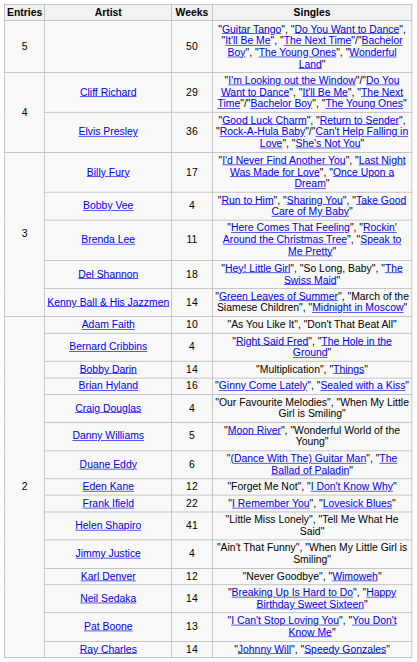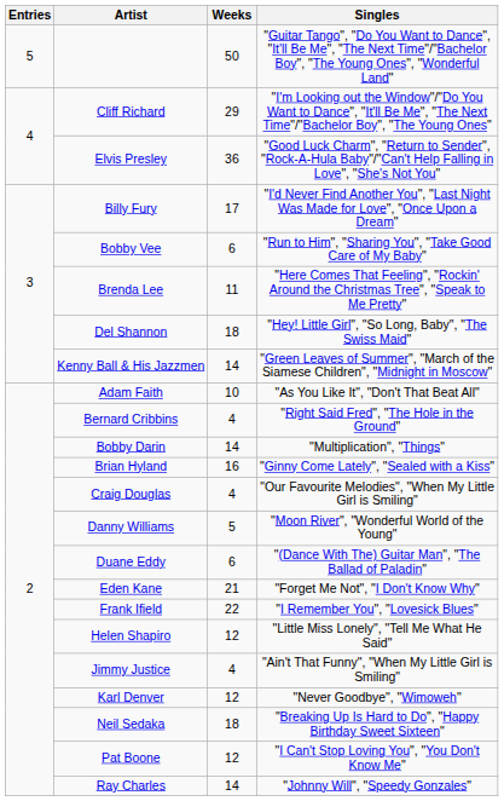Bobby Vee | Weeks: 4 -> 6
Eden Kane | Weeks: 12 -> 21
Helen Shapiro | Weeks: 41 -> 12
Neil Sedaka | Weeks: 14 -> 18
Pat Boone | Weeks: 13 -> 12
